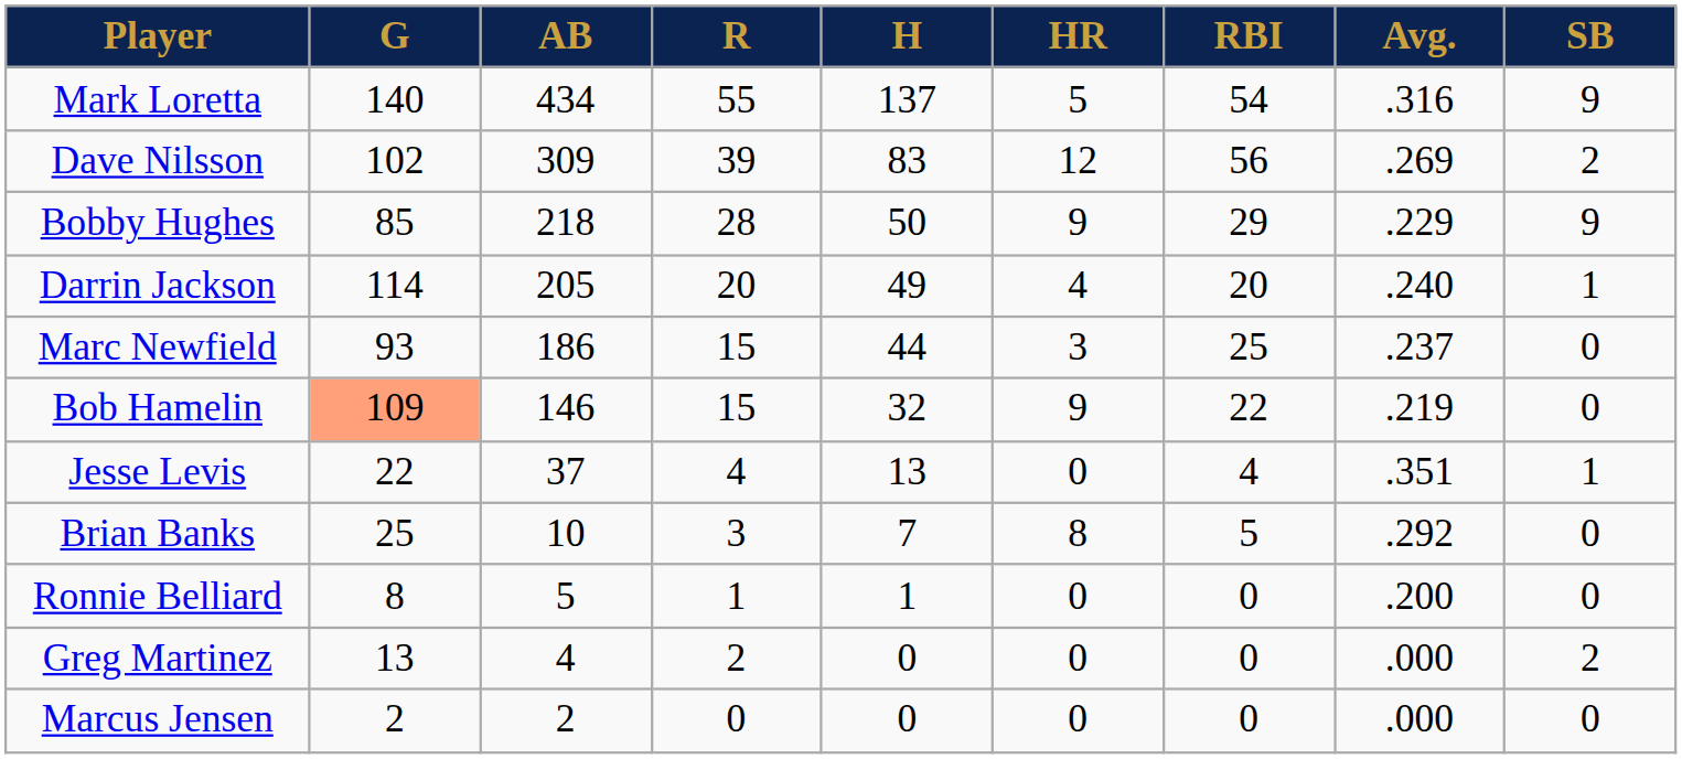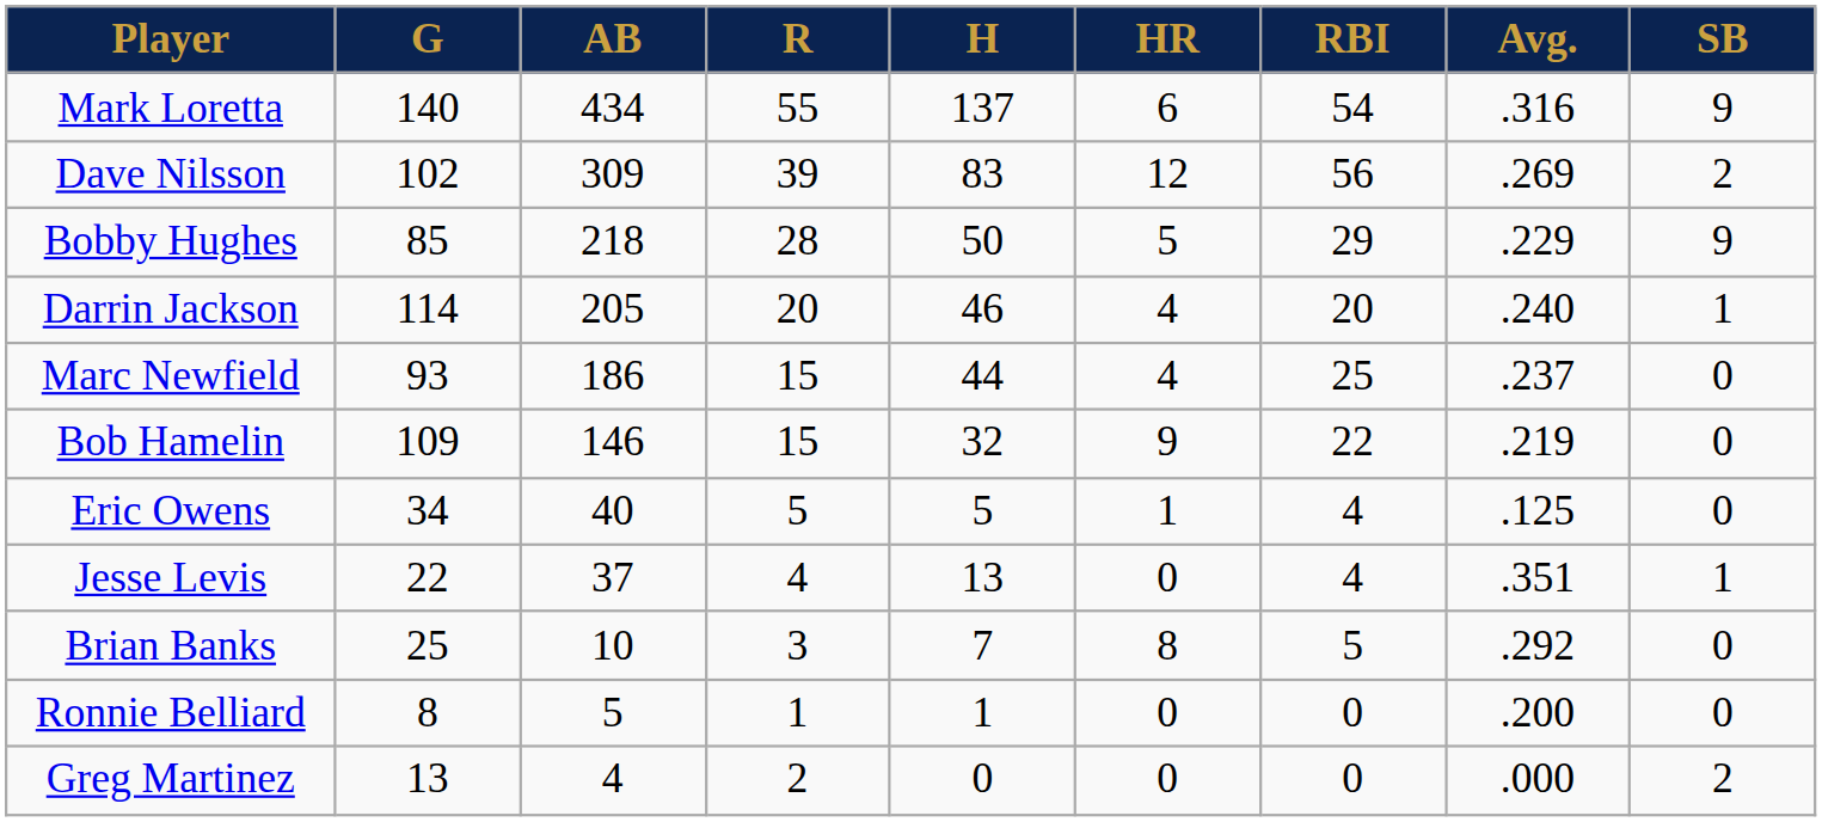Mark Loretta | HR: 5 -> 6
Bobby Hughes | HR: 9 -> 5
Darrin Jackson | H: 49 -> 46
Marc Newfield | HR: 3 -> 4
Bob Hamelin | G: lightsalmon background -> no background
+ row: Eric Owens | 34 | 40 | 5 | 5 | 1 | 4 | .125 | 0
- row: Marcus Jensen | 2 | 2 | 0 | 0 | 0 | 0 | .000 | 0
